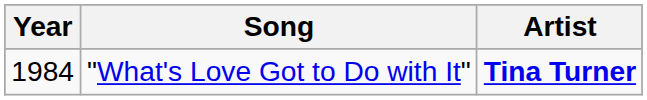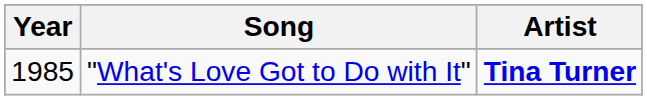"What's Love Got to Do with It" | Year: 1984 -> 1985
